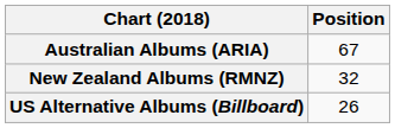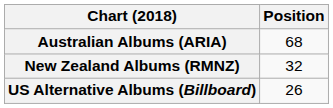Australian Albums (ARIA) | Position: 67 -> 68
